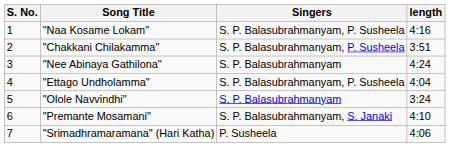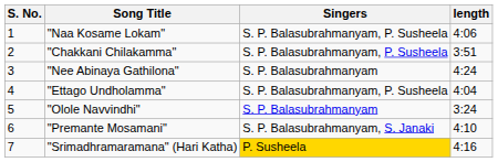"Naa Kosame Lokam" | length: 4:16 -> 4:06
"Srimadhramaramana" (Hari Katha) | Singers: no background -> gold background
"Srimadhramaramana" (Hari Katha) | length: 4:06 -> 4:16
